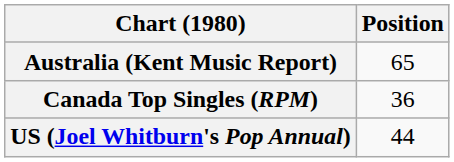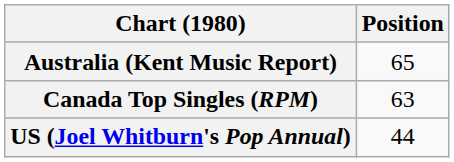Canada Top Singles (RPM) | Position: 36 -> 63
